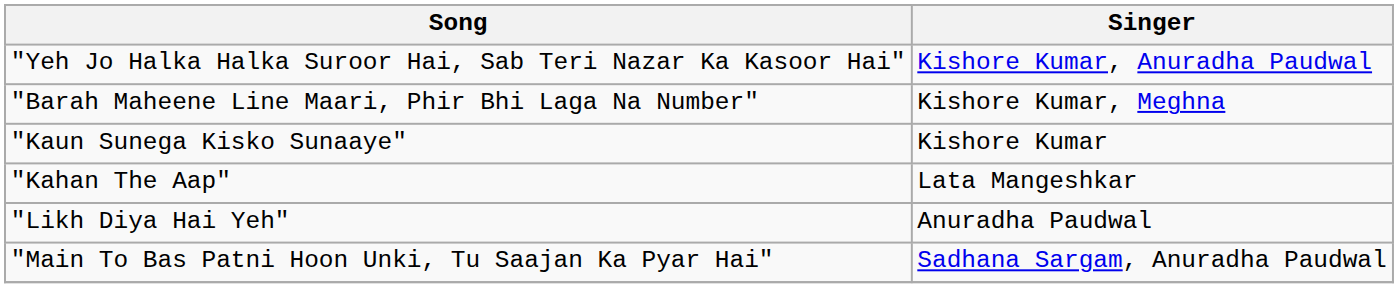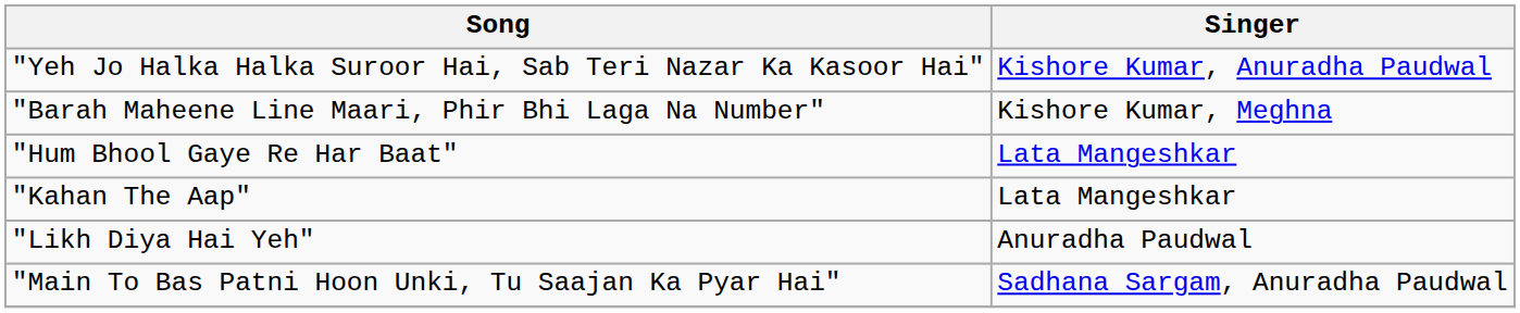- row: "Kaun Sunega Kisko Sunaaye" | Kishore Kumar
+ row: "Hum Bhool Gaye Re Har Baat" | Lata Mangeshkar
